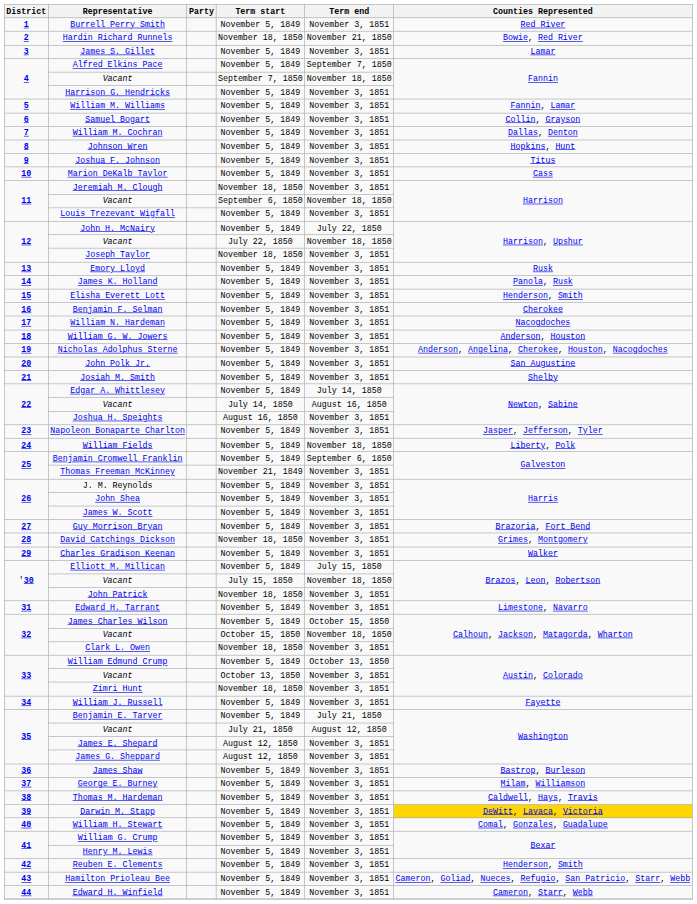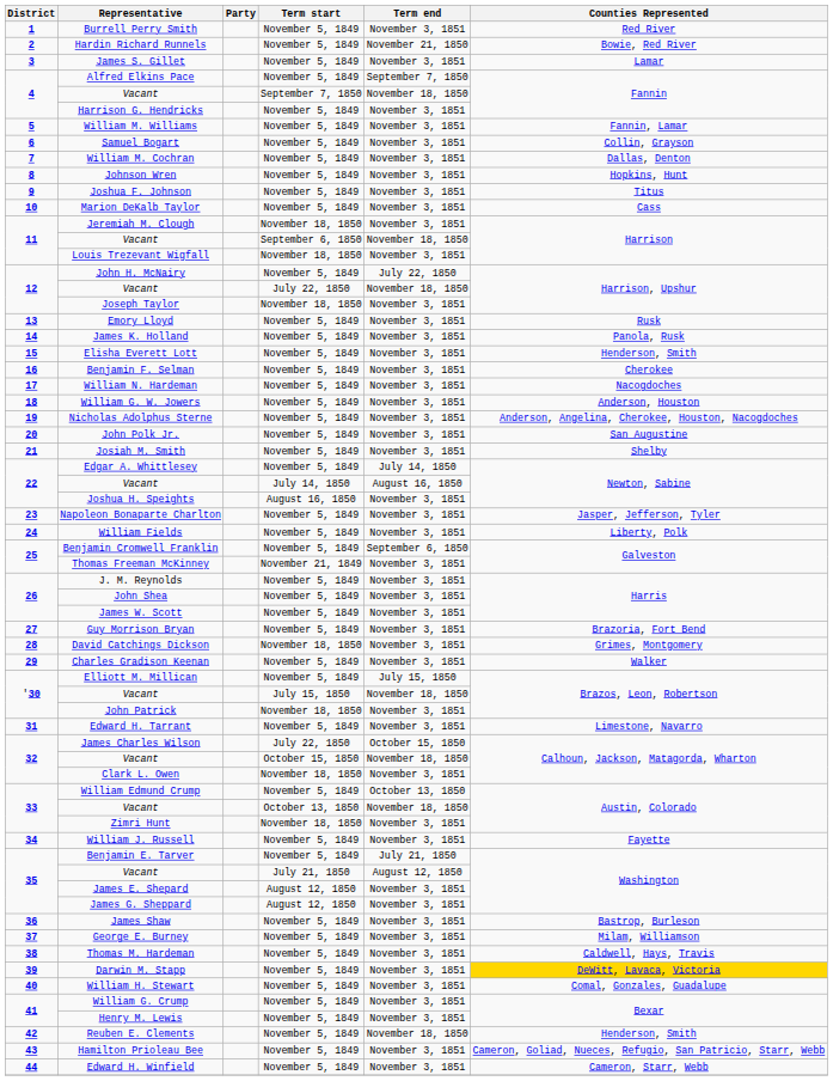Hardin Richard Runnels | Term start: November 18, 1850 -> November 5, 1849
Louis Trezevant Wigfall | Term start: November 5, 1849 -> November 18, 1850
William Fields | Term end: November 18, 1850 -> November 3, 1851
James Charles Wilson | Term start: November 5, 1849 -> July 22, 1850
33 / Vacant | Term end: November 3, 1851 -> November 18, 1850
Reuben E. Clements | Term end: November 3, 1851 -> November 18, 1850
